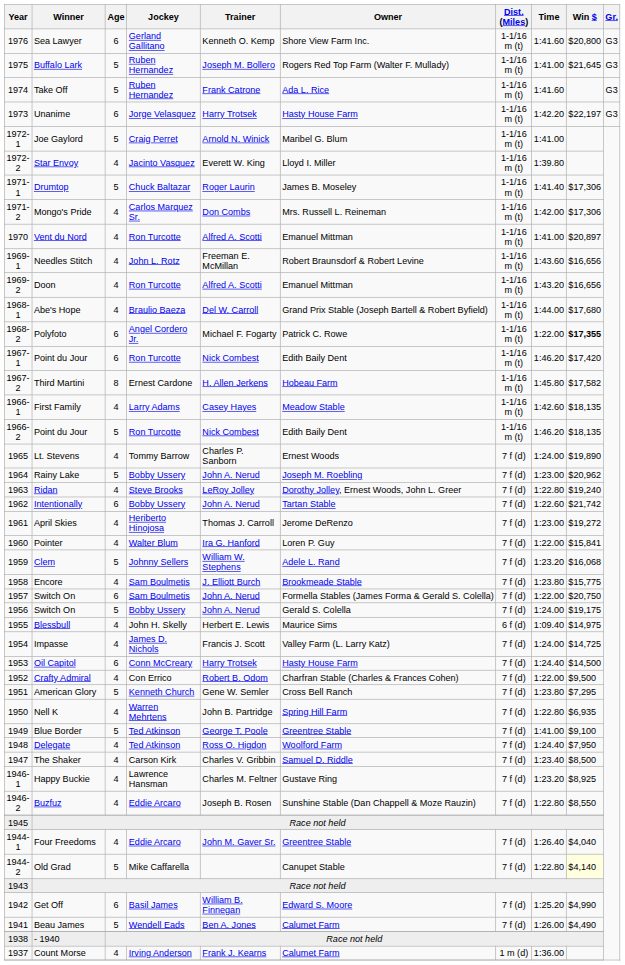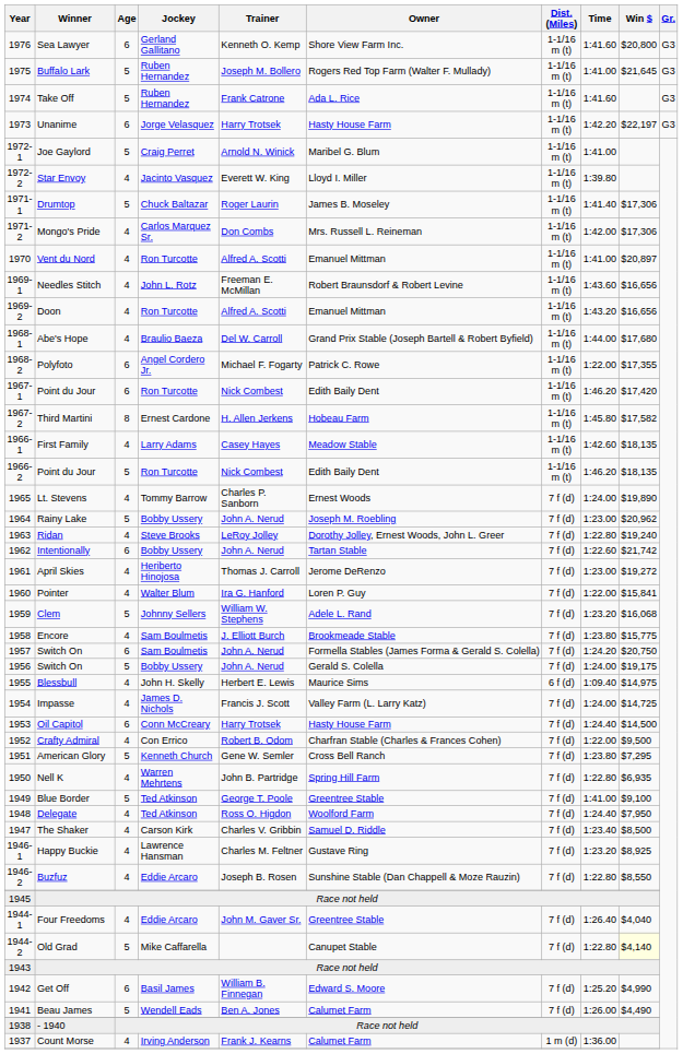Polyfoto | Win $: bold -> normal
1957 / Switch On | Time: 1:22.00 -> 1:24.20
